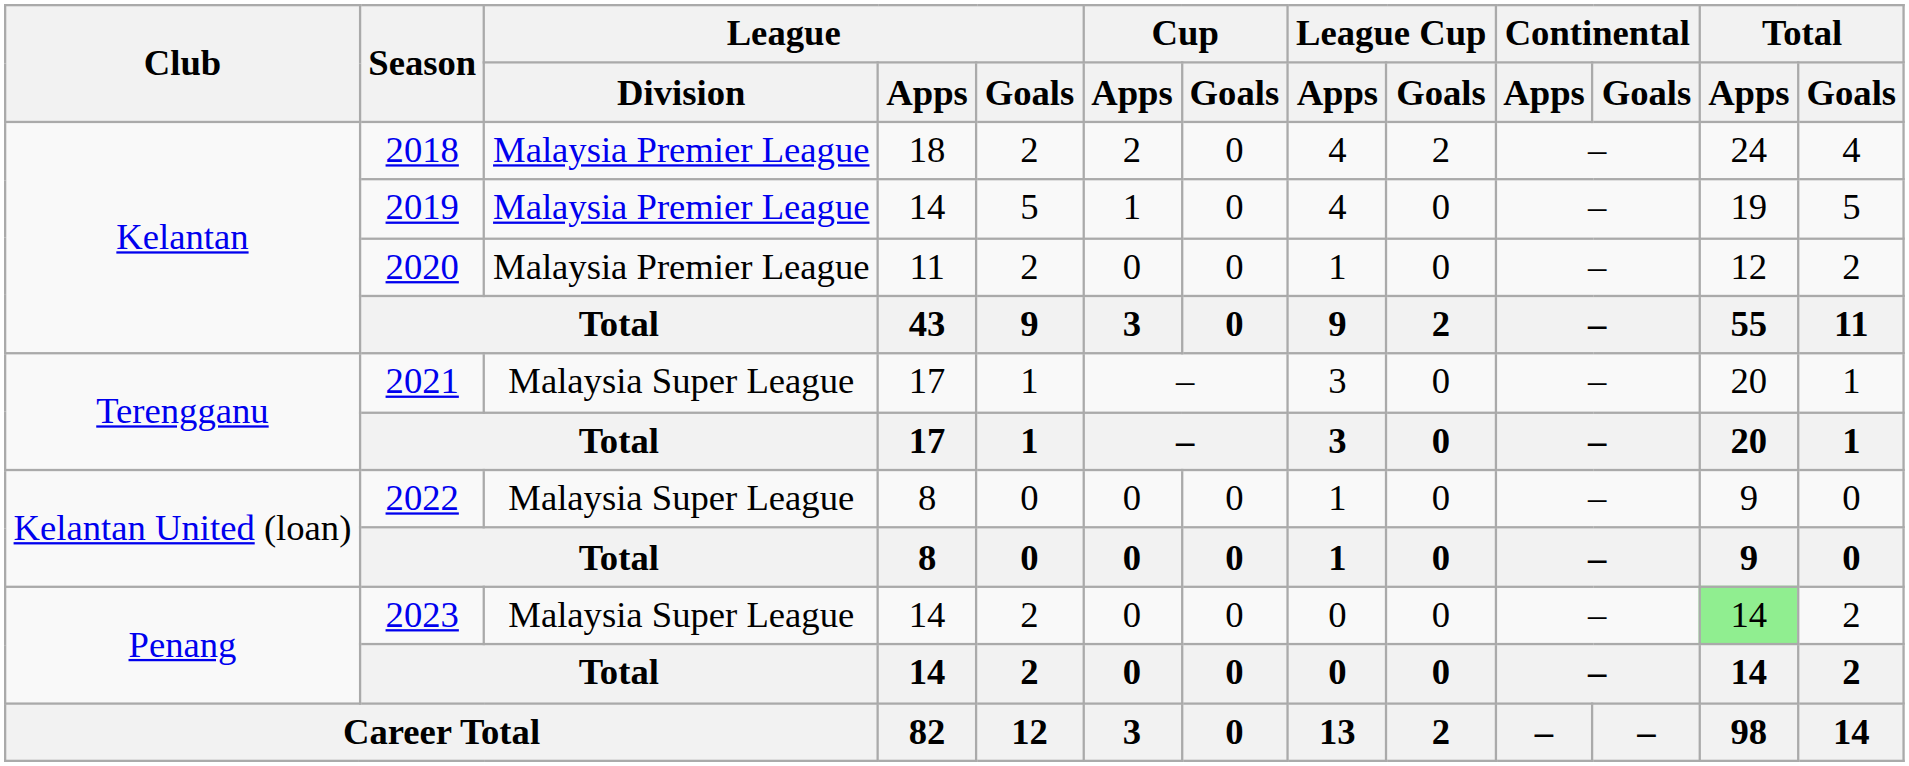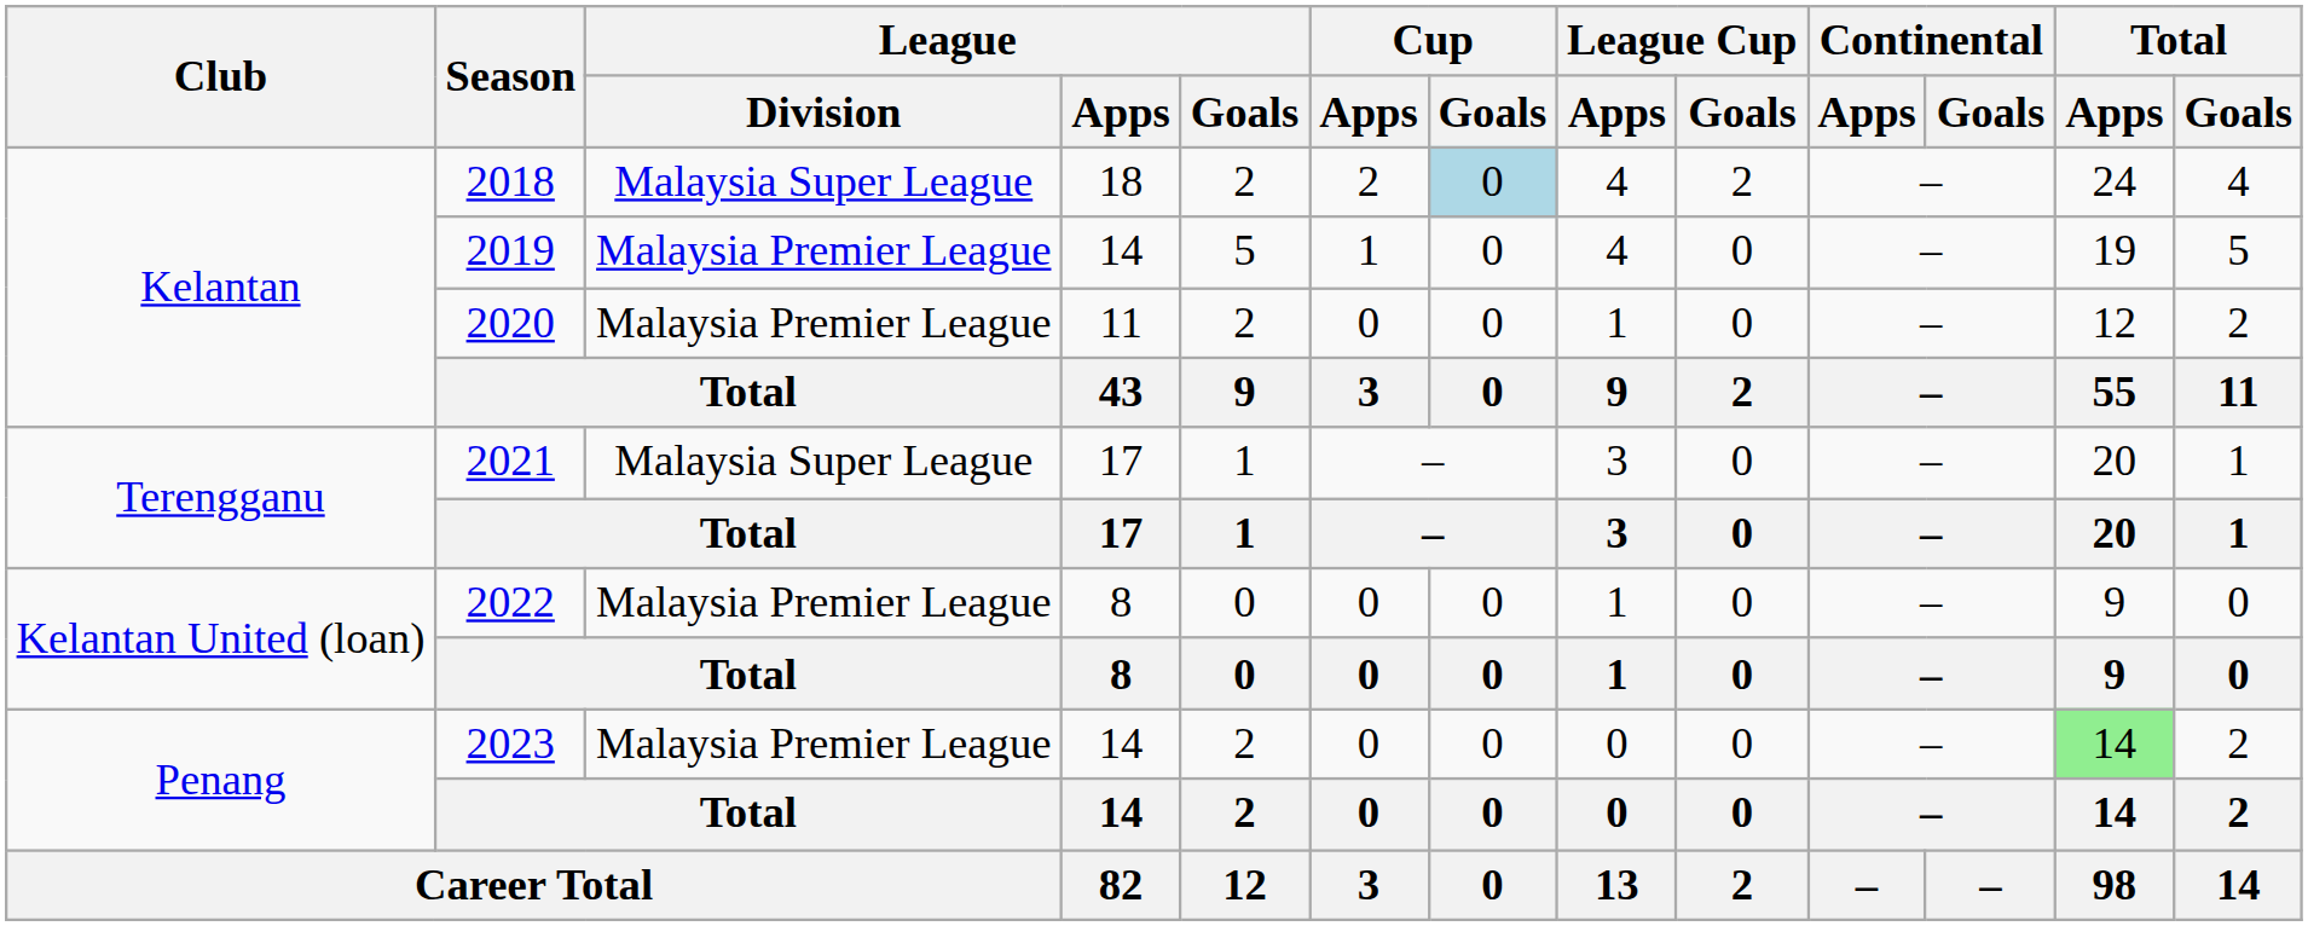2018 | League / Division: Malaysia Premier League -> Malaysia Super League
2018 | Cup / Goals: no background -> lightblue background
2022 | League / Division: Malaysia Super League -> Malaysia Premier League
2023 | League / Division: Malaysia Super League -> Malaysia Premier League
